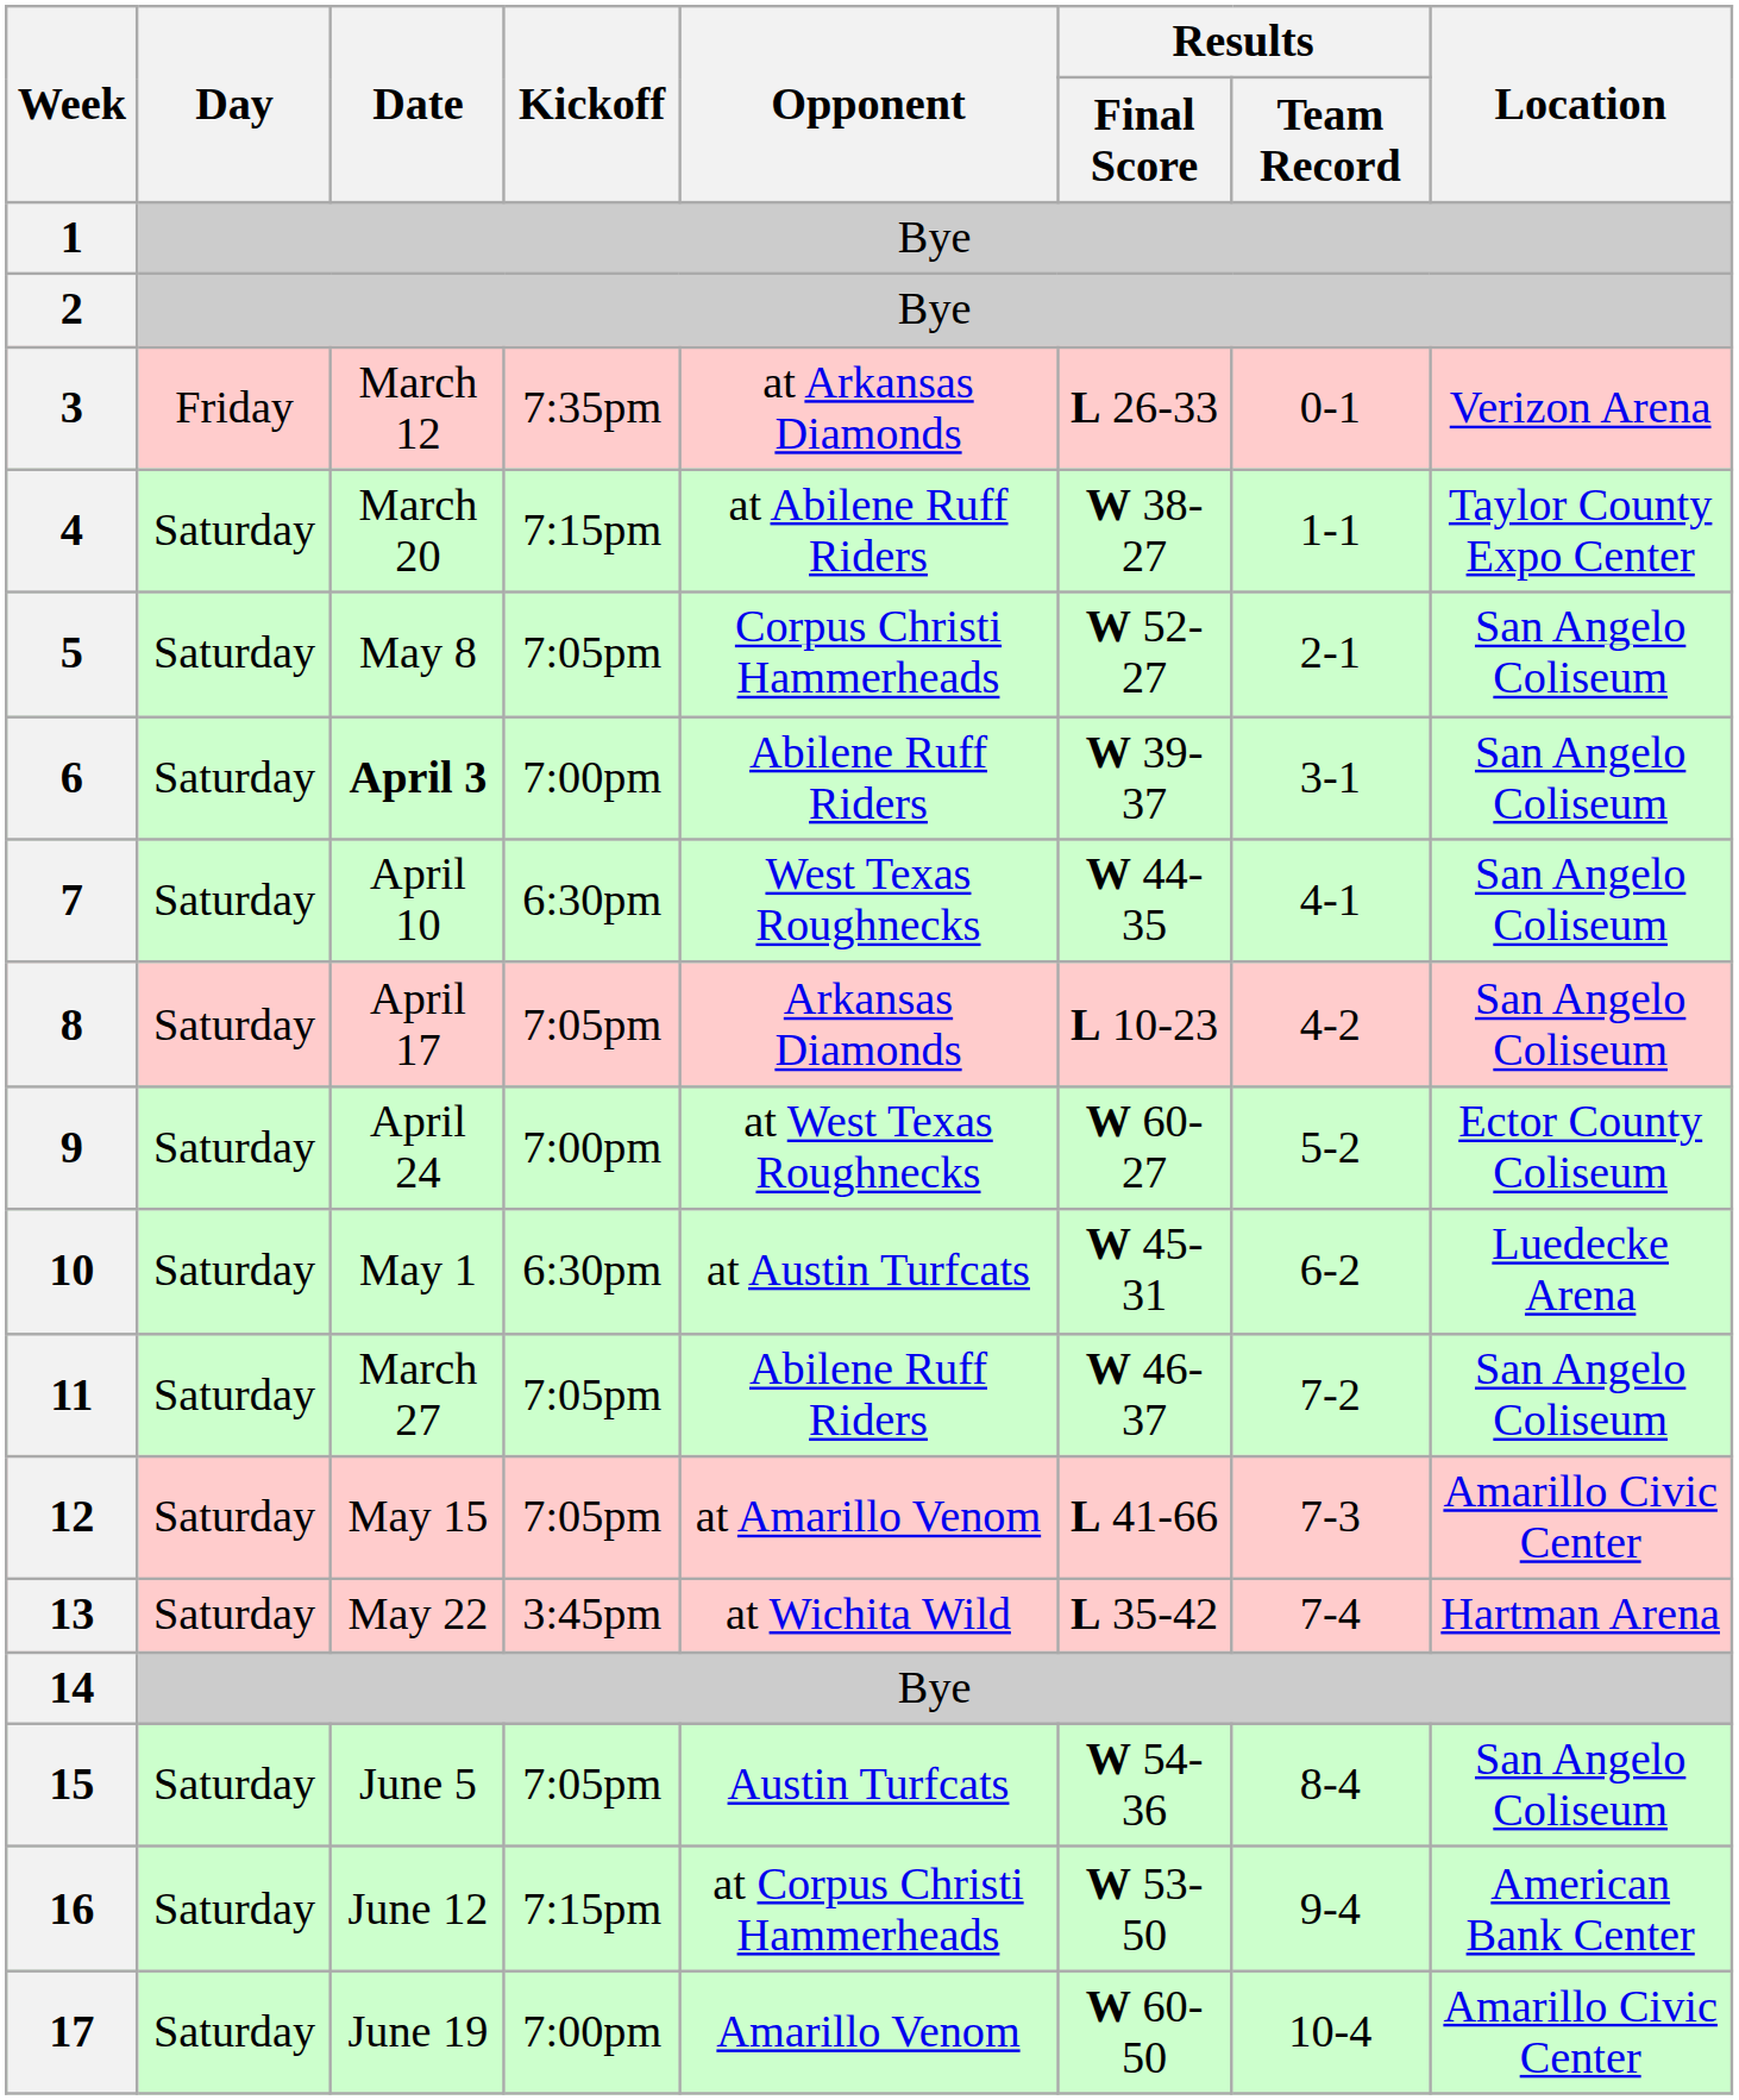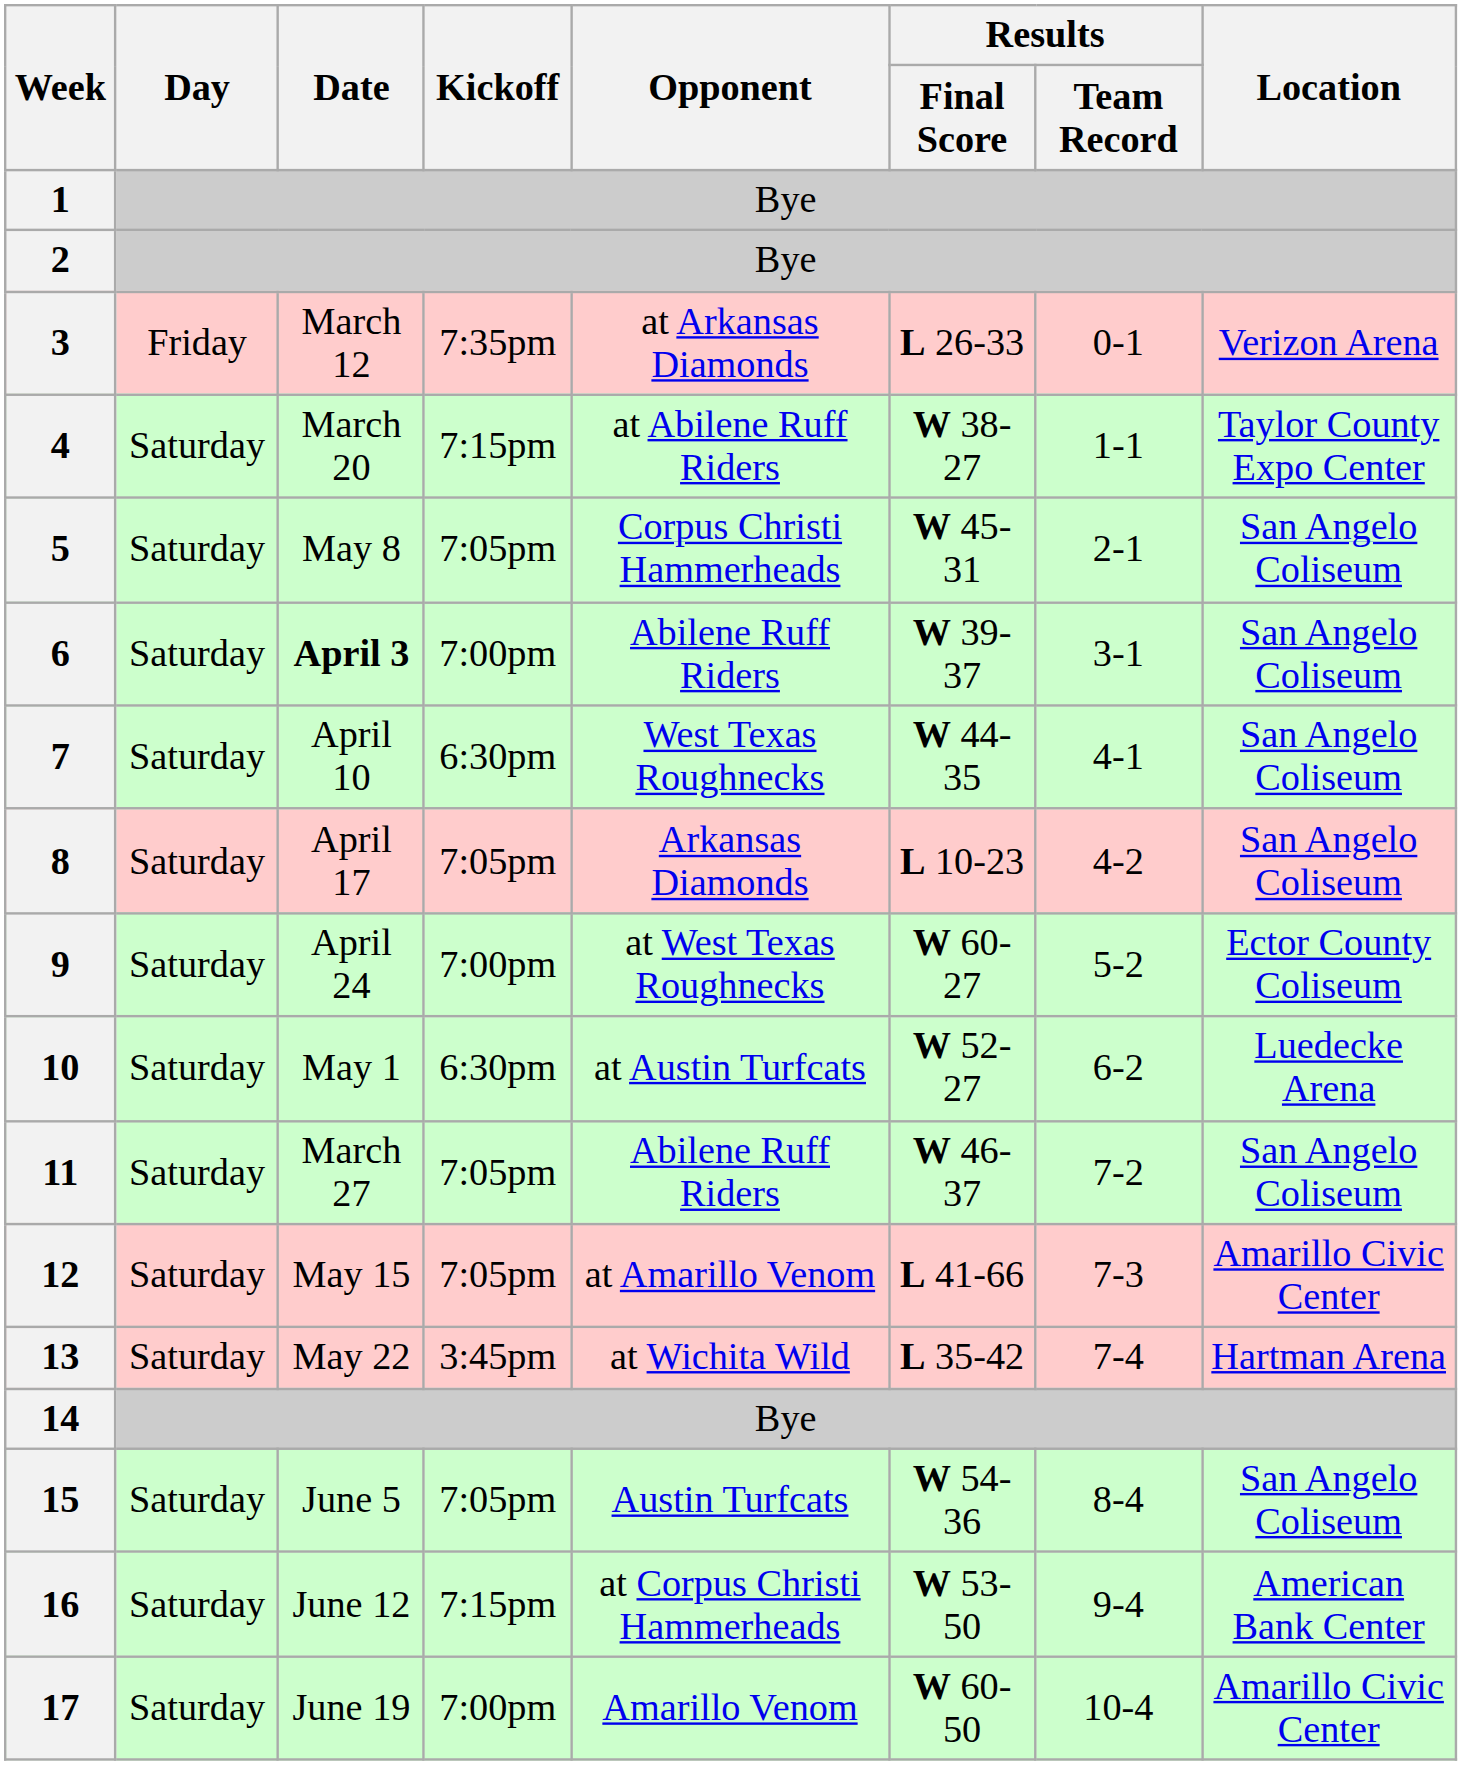5 | Results / Final Score: W 52-27 -> W 45-31
10 | Results / Final Score: W 45-31 -> W 52-27
